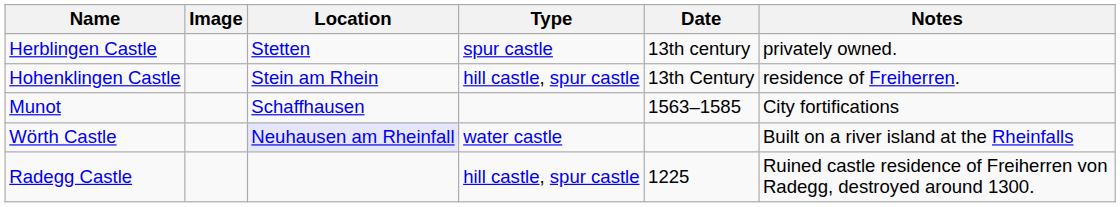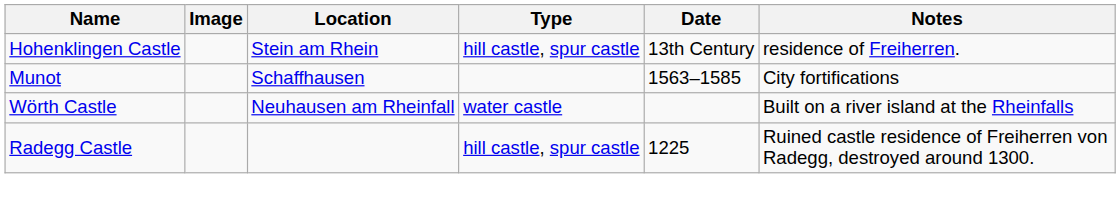- row: Herblingen Castle | Stetten | spur castle | 13th century | privately owned.
Wörth Castle | Location: lavender background -> no background
